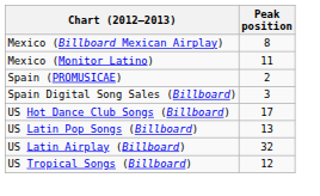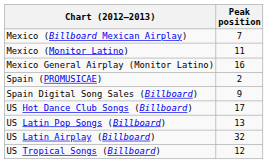Mexico (Billboard Mexican Airplay) | Peak position: 8 -> 7
+ row: Mexico General Airplay (Monitor Latino) | 16
Spain Digital Song Sales (Billboard) | Peak position: 3 -> 9
